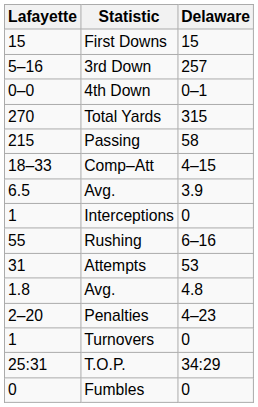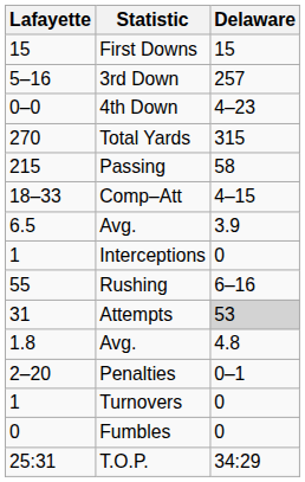4th Down | Delaware: 0–1 -> 4–23
Attempts | Delaware: no background -> lightgrey background
Penalties | Delaware: 4–23 -> 0–1
rows swapped: Fumbles <-> T.O.P.
